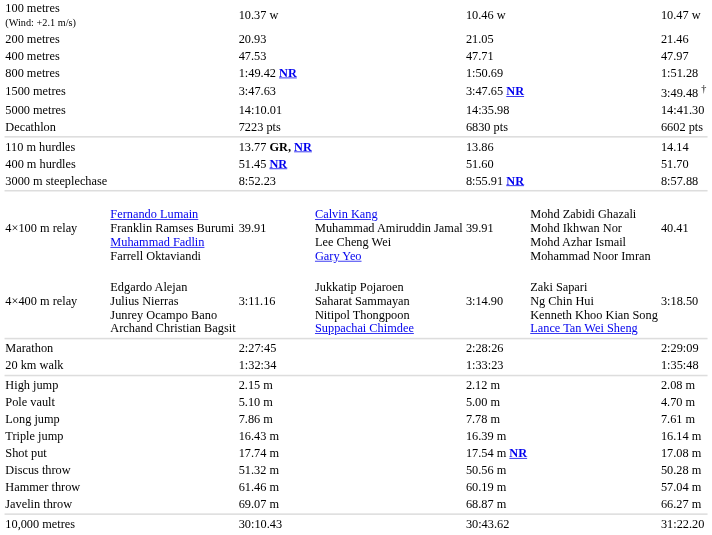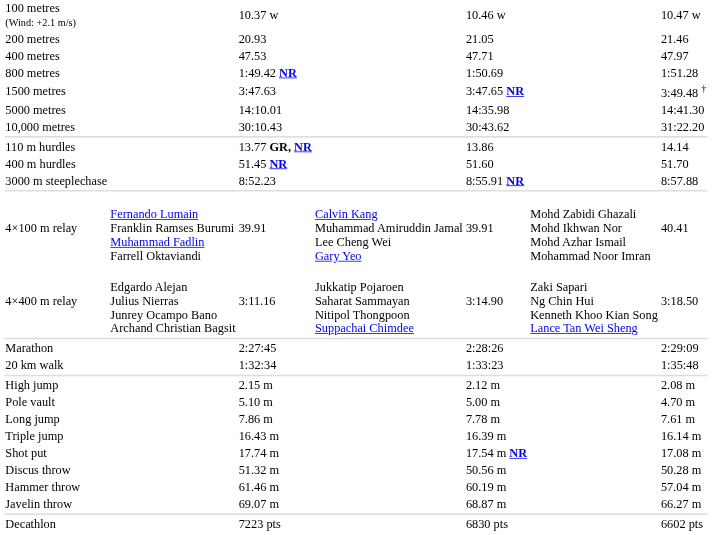rows swapped: 10,000 metres <-> Decathlon
